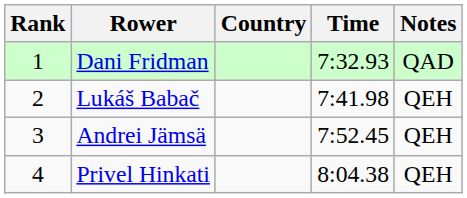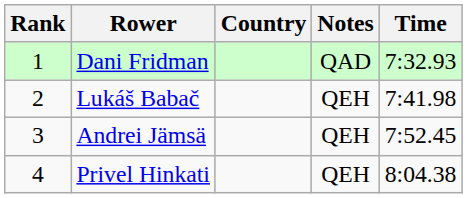columns swapped: Time <-> Notes
